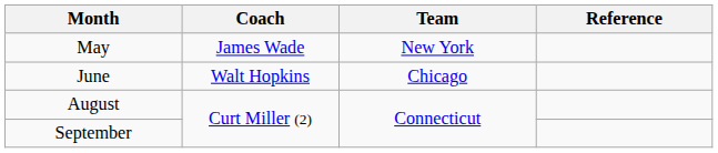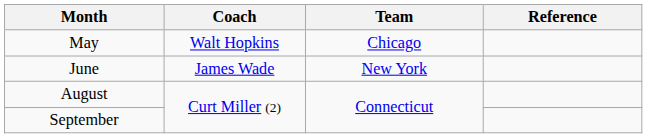May | Coach: James Wade -> Walt Hopkins
May | Team: New York -> Chicago
June | Coach: Walt Hopkins -> James Wade
June | Team: Chicago -> New York
